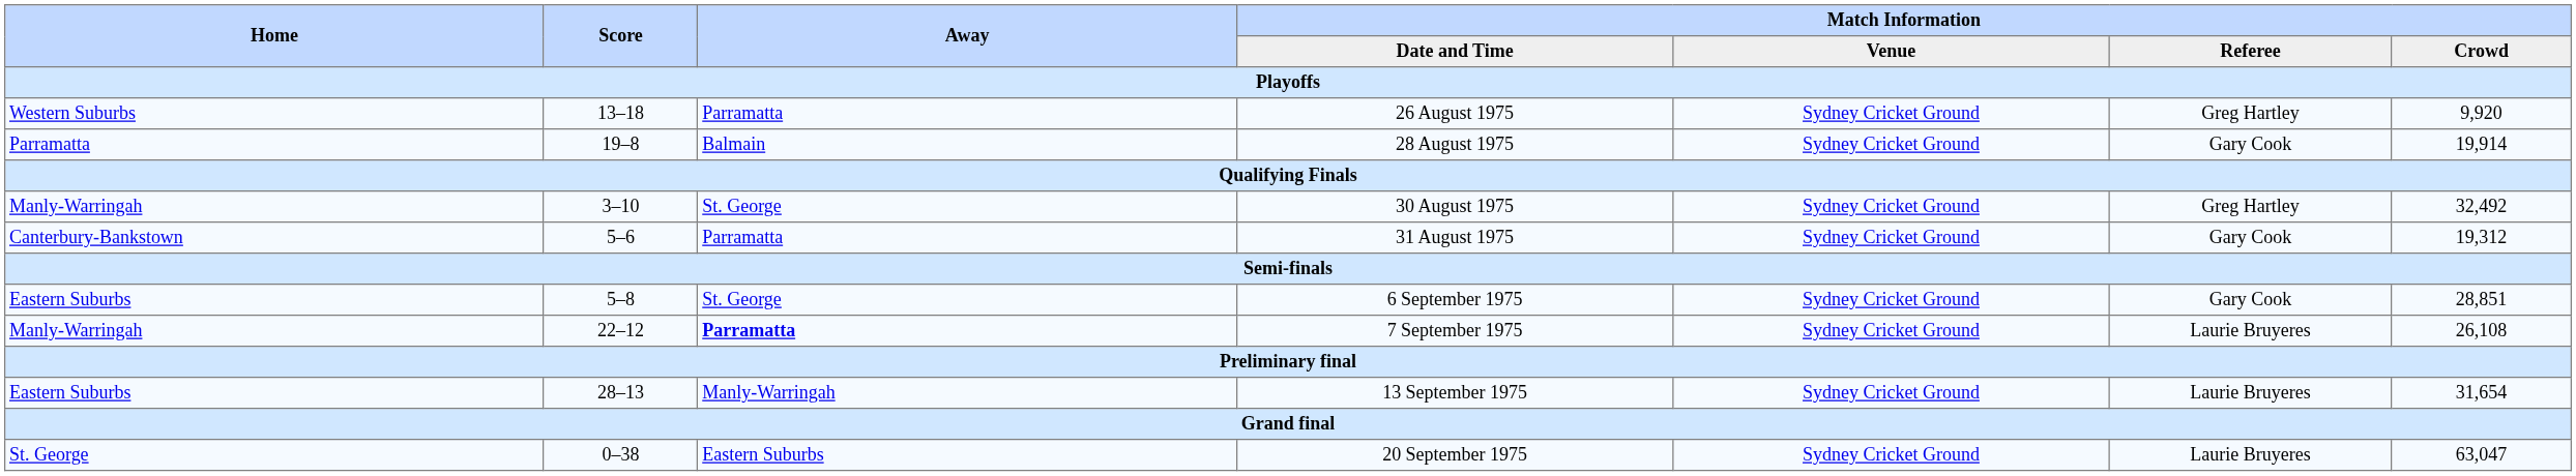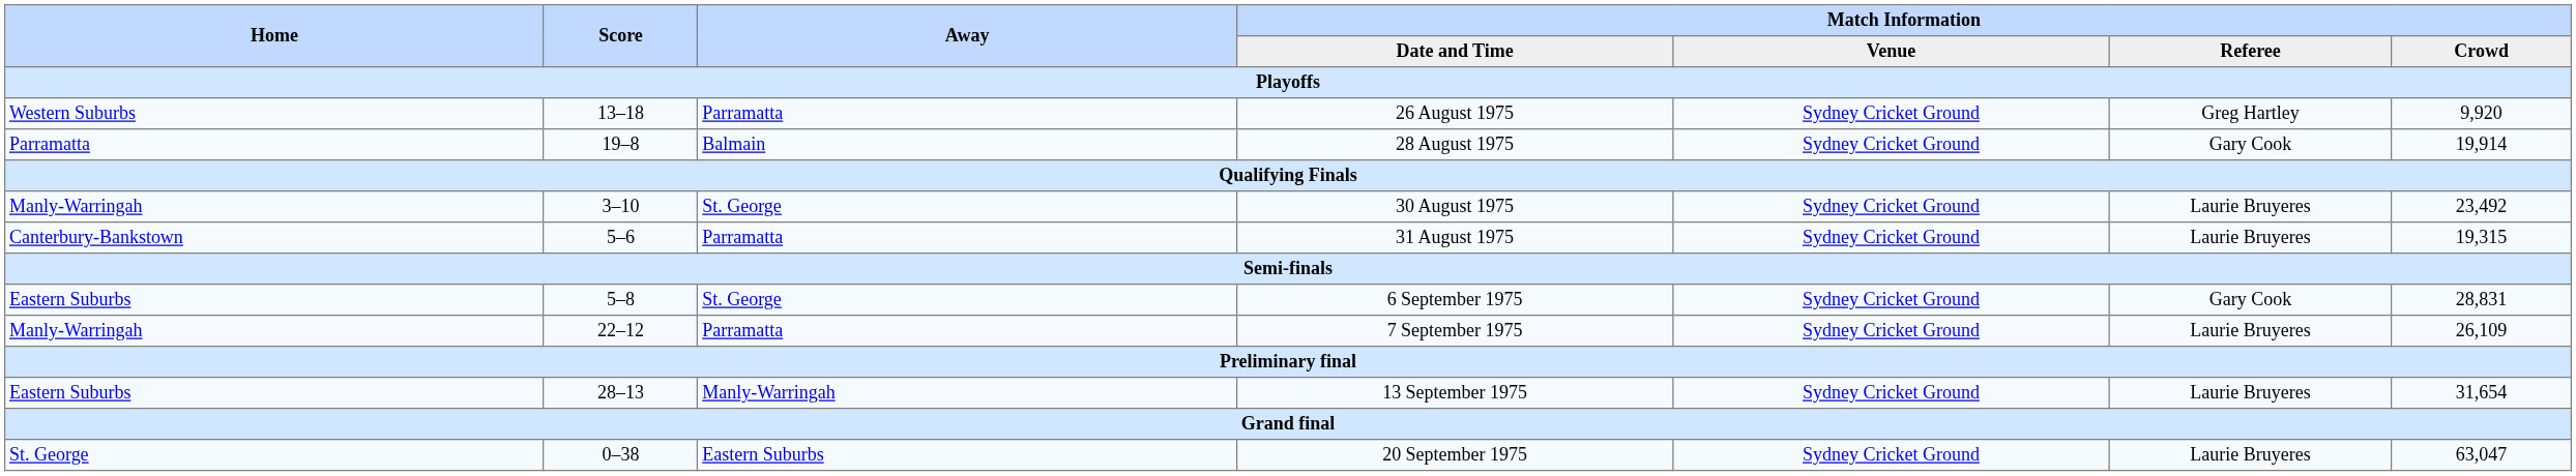30 August 1975 | Match Information / Referee: Greg Hartley -> Laurie Bruyeres
30 August 1975 | Match Information / Crowd: 32,492 -> 23,492
31 August 1975 | Match Information / Referee: Gary Cook -> Laurie Bruyeres
31 August 1975 | Match Information / Crowd: 19,312 -> 19,315
6 September 1975 | Match Information / Crowd: 28,851 -> 28,831
7 September 1975 | Away: bold -> normal
7 September 1975 | Match Information / Crowd: 26,108 -> 26,109
